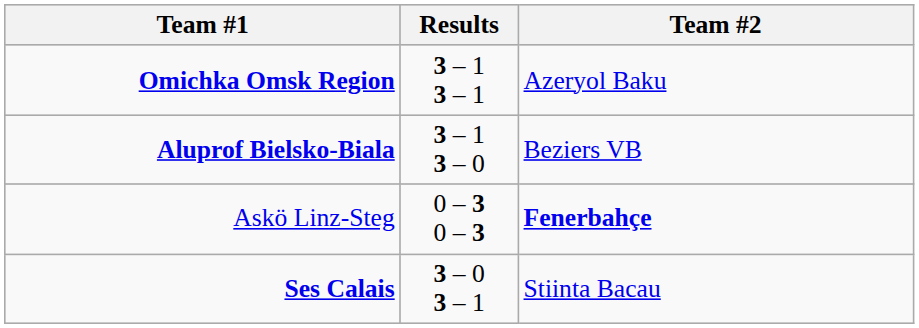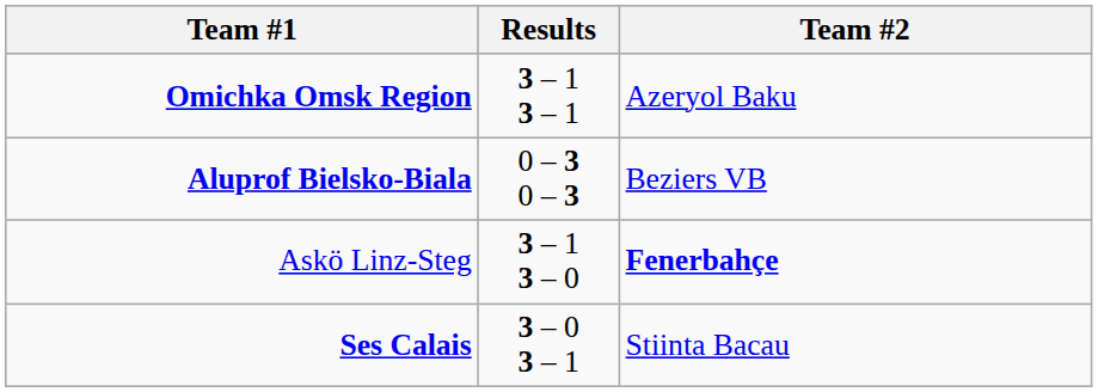Aluprof Bielsko-Biala | Results: 3 – 1 3 – 0 -> 0 – 3 0 – 3
Askö Linz-Steg | Results: 0 – 3 0 – 3 -> 3 – 1 3 – 0
